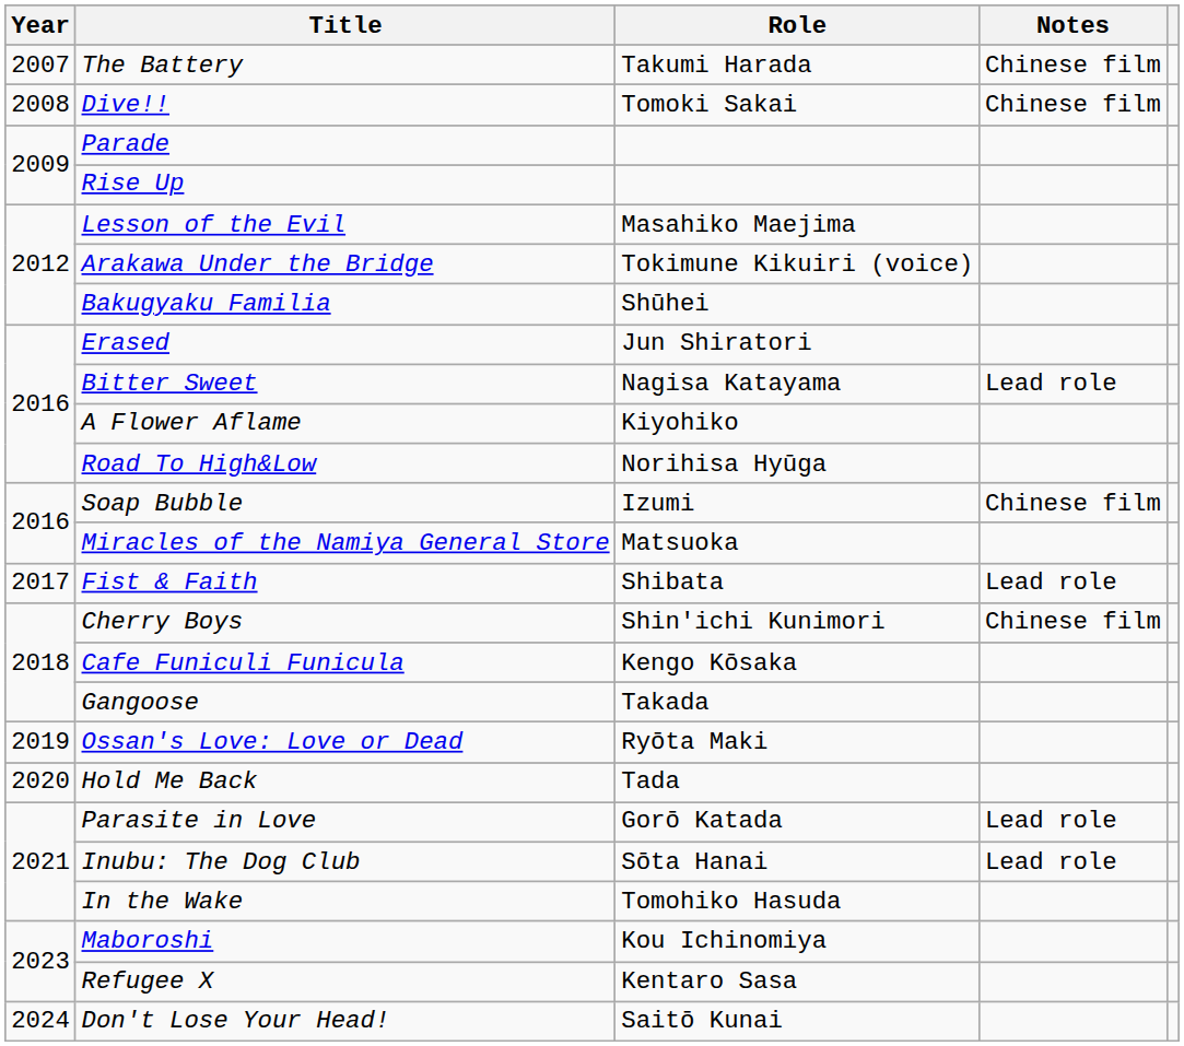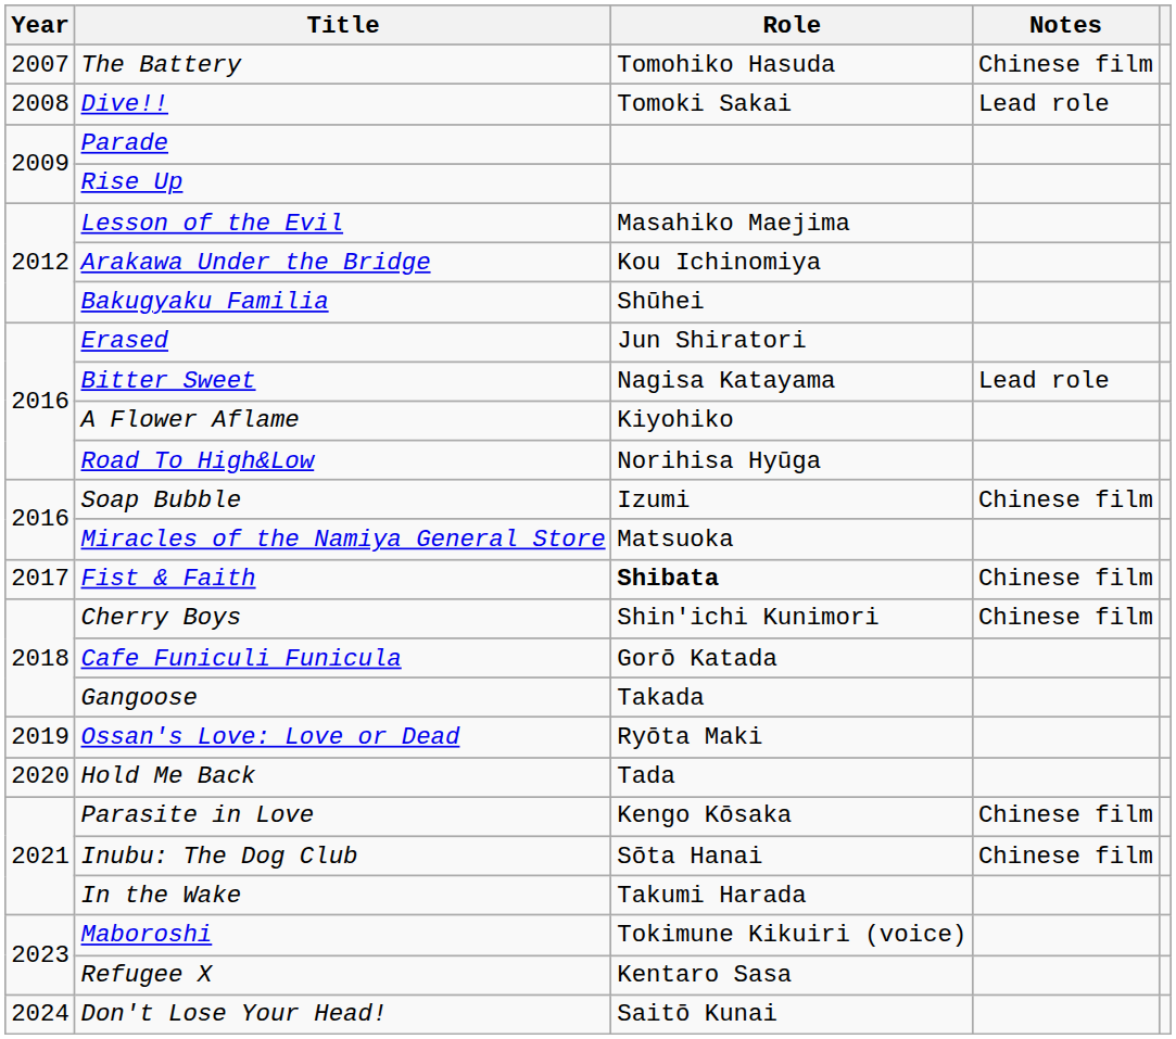The Battery | Role: Takumi Harada -> Tomohiko Hasuda
Dive!! | Notes: Chinese film -> Lead role
Arakawa Under the Bridge | Role: Tokimune Kikuiri (voice) -> Kou Ichinomiya
Fist & Faith | Role: normal -> bold
Fist & Faith | Notes: Lead role -> Chinese film
Cafe Funiculi Funicula | Role: Kengo Kōsaka -> Gorō Katada
Parasite in Love | Role: Gorō Katada -> Kengo Kōsaka
Parasite in Love | Notes: Lead role -> Chinese film
Inubu: The Dog Club | Notes: Lead role -> Chinese film
In the Wake | Role: Tomohiko Hasuda -> Takumi Harada
Maboroshi | Role: Kou Ichinomiya -> Tokimune Kikuiri (voice)
